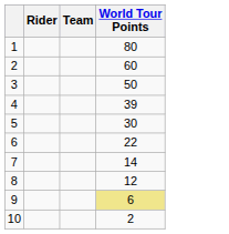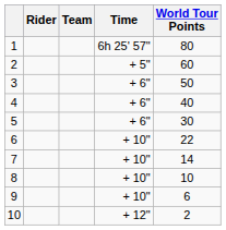+ column: Time | 6h 25' 57" | + 5" | + 6" | + 6" | + 6" | + 10" | + 10" | + 10" | + 10" | + 12"
4 | World Tour Points: 39 -> 40
8 | World Tour Points: 12 -> 10
9 | World Tour Points: khaki background -> no background
